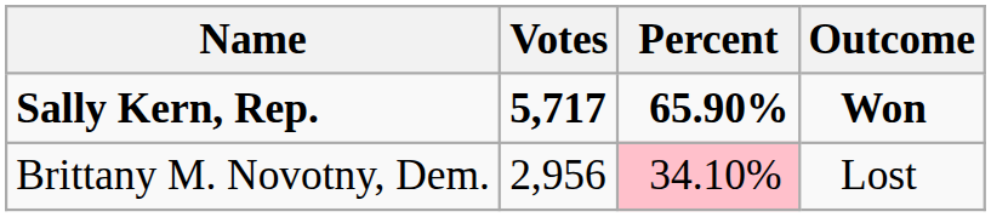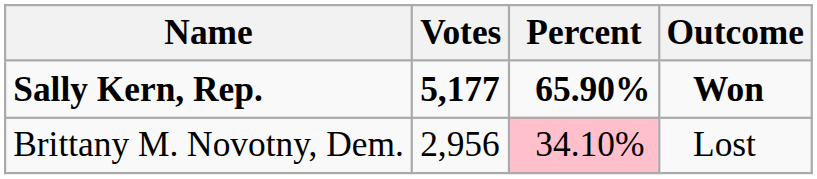Sally Kern, Rep. | Votes: 5,717 -> 5,177
